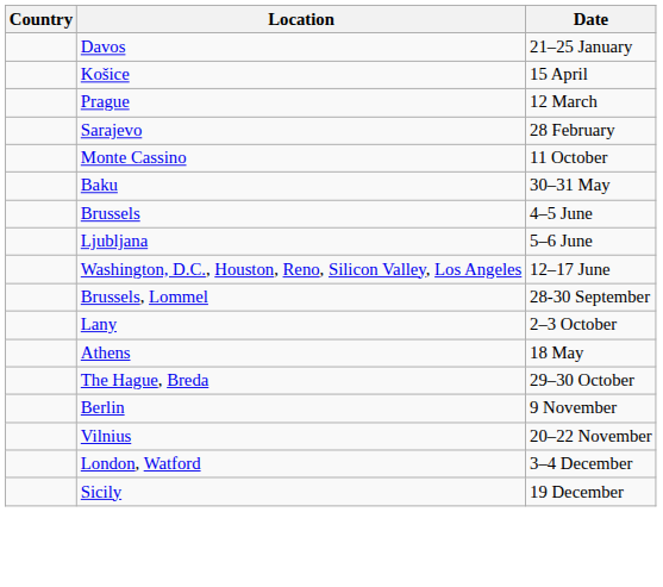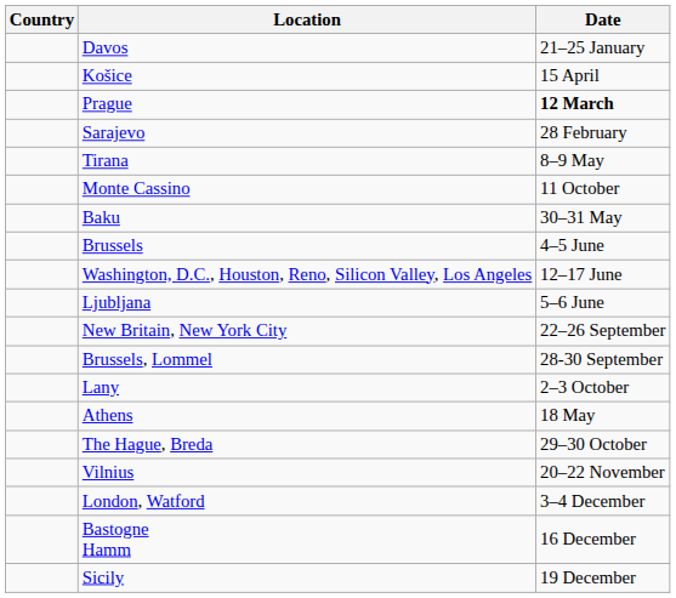Prague | Date: normal -> bold
+ row: Tirana | 8–9 May
rows swapped: Ljubljana <-> Washington, D.C., Houston, Reno, Silicon Valley, Los Angeles
+ row: New Britain, New York City | 22–26 September
- row: Berlin | 9 November
+ row: Bastogne Hamm | 16 December
